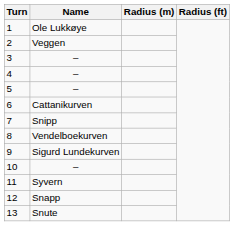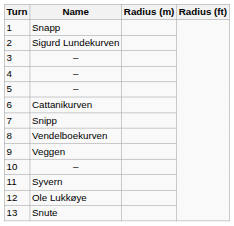1 | Name: Ole Lukkøye -> Snapp
2 | Name: Veggen -> Sigurd Lundekurven
9 | Name: Sigurd Lundekurven -> Veggen
12 | Name: Snapp -> Ole Lukkøye
